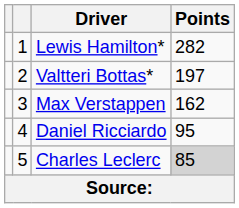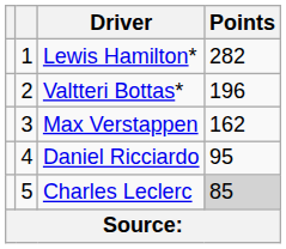Valtteri Bottas* | Points: 197 -> 196
